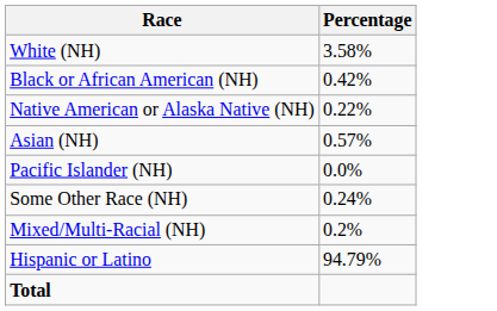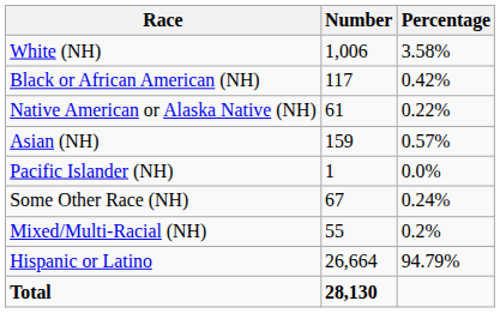+ column: Number | 1,006 | 117 | 61 | 159 | 1 | 67 | 55 | 26,664 | 28,130
